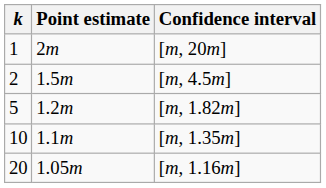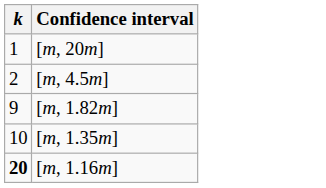- column: Point estimate | 2m | 1.5m | 1.2m | 1.1m | 1.05m
[m, 1.82m] | k: 5 -> 9
[m, 1.16m] | k: normal -> bold
